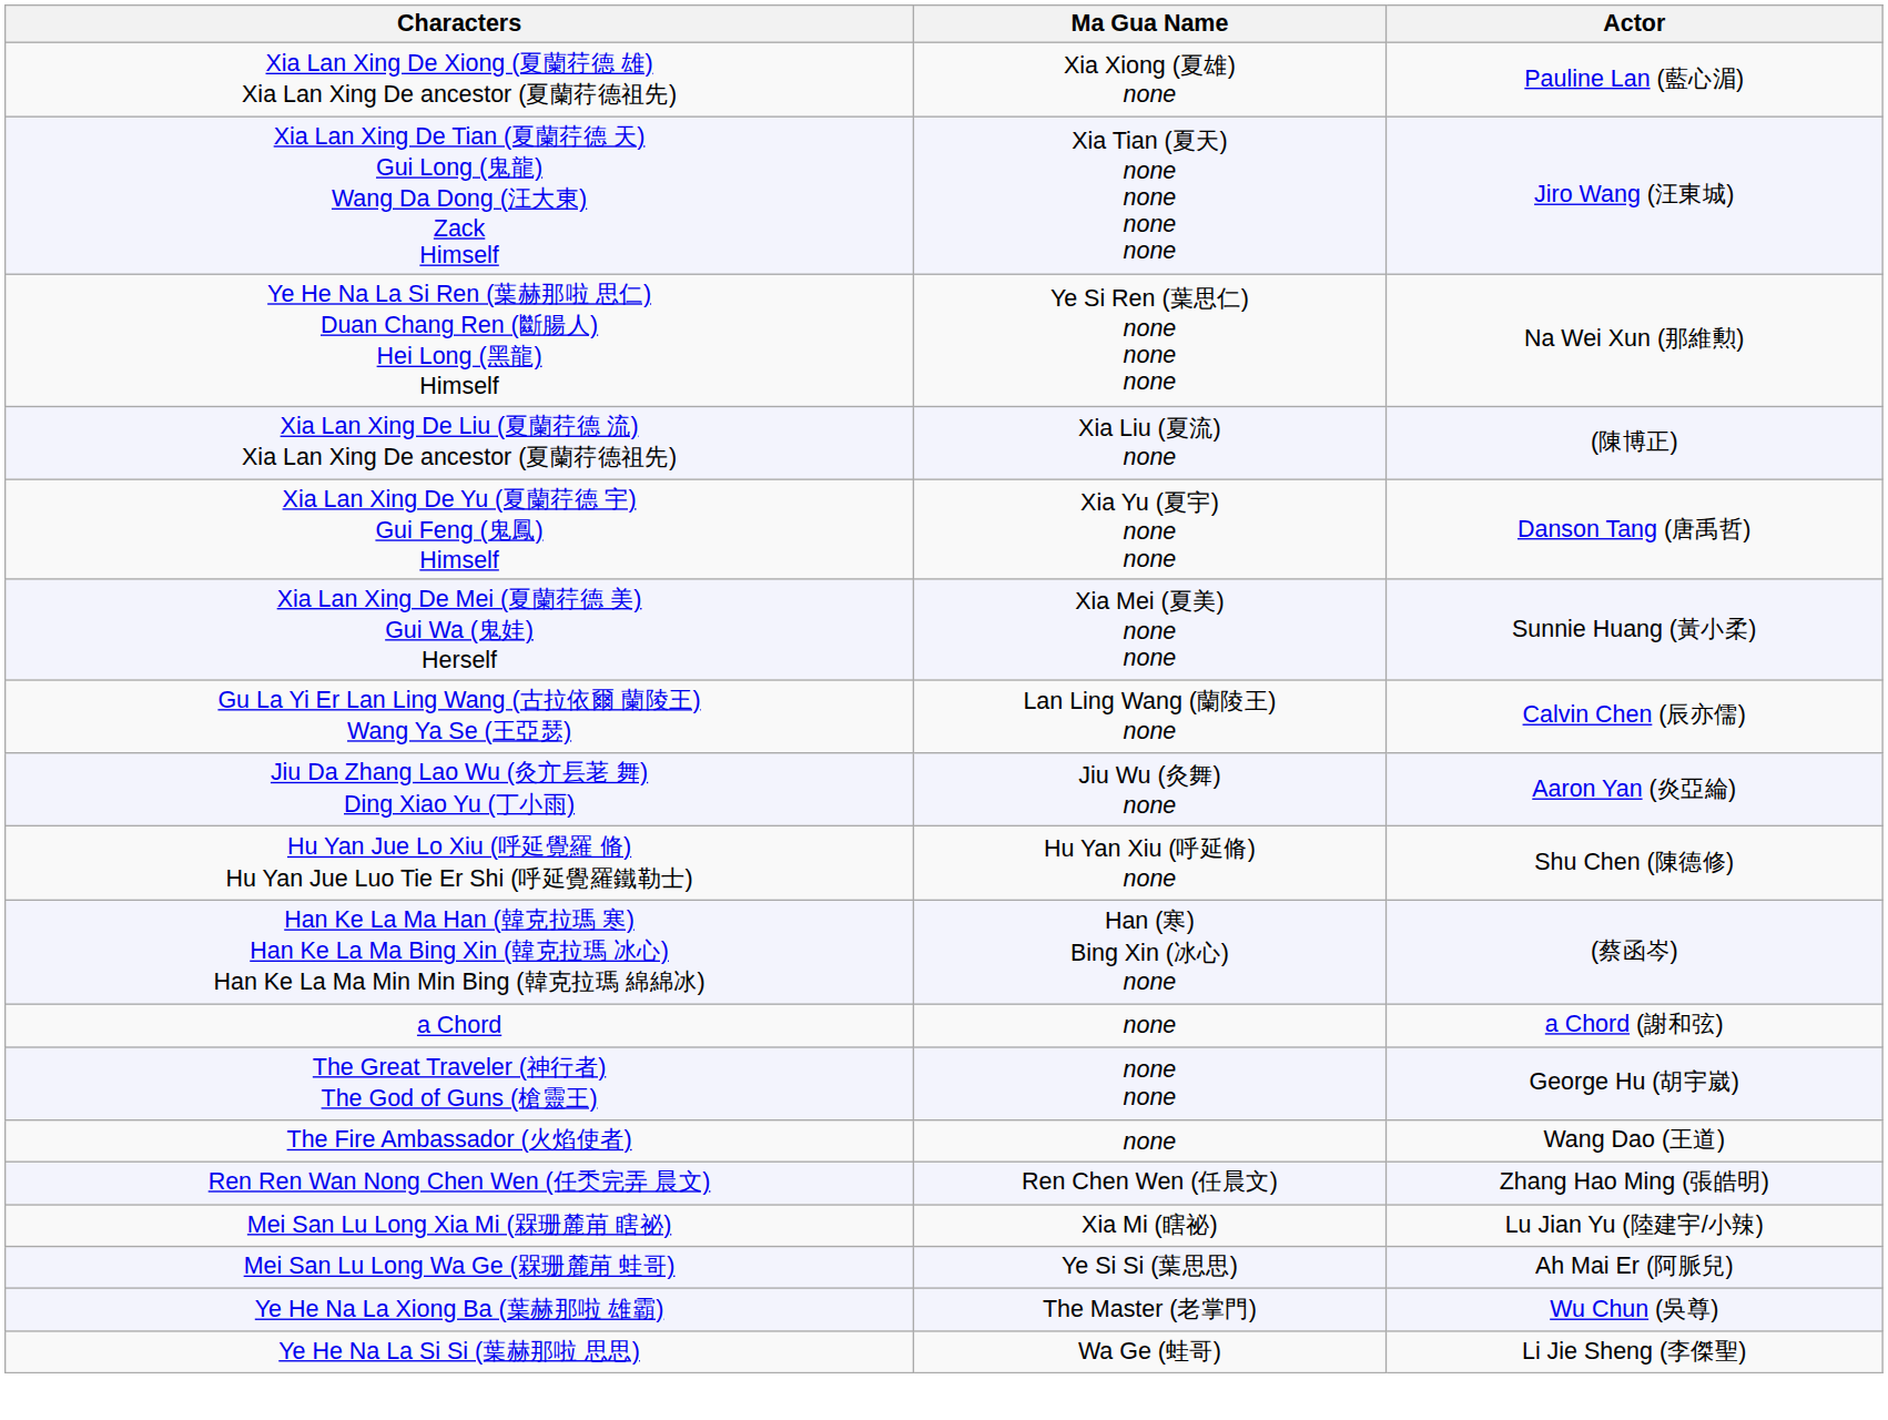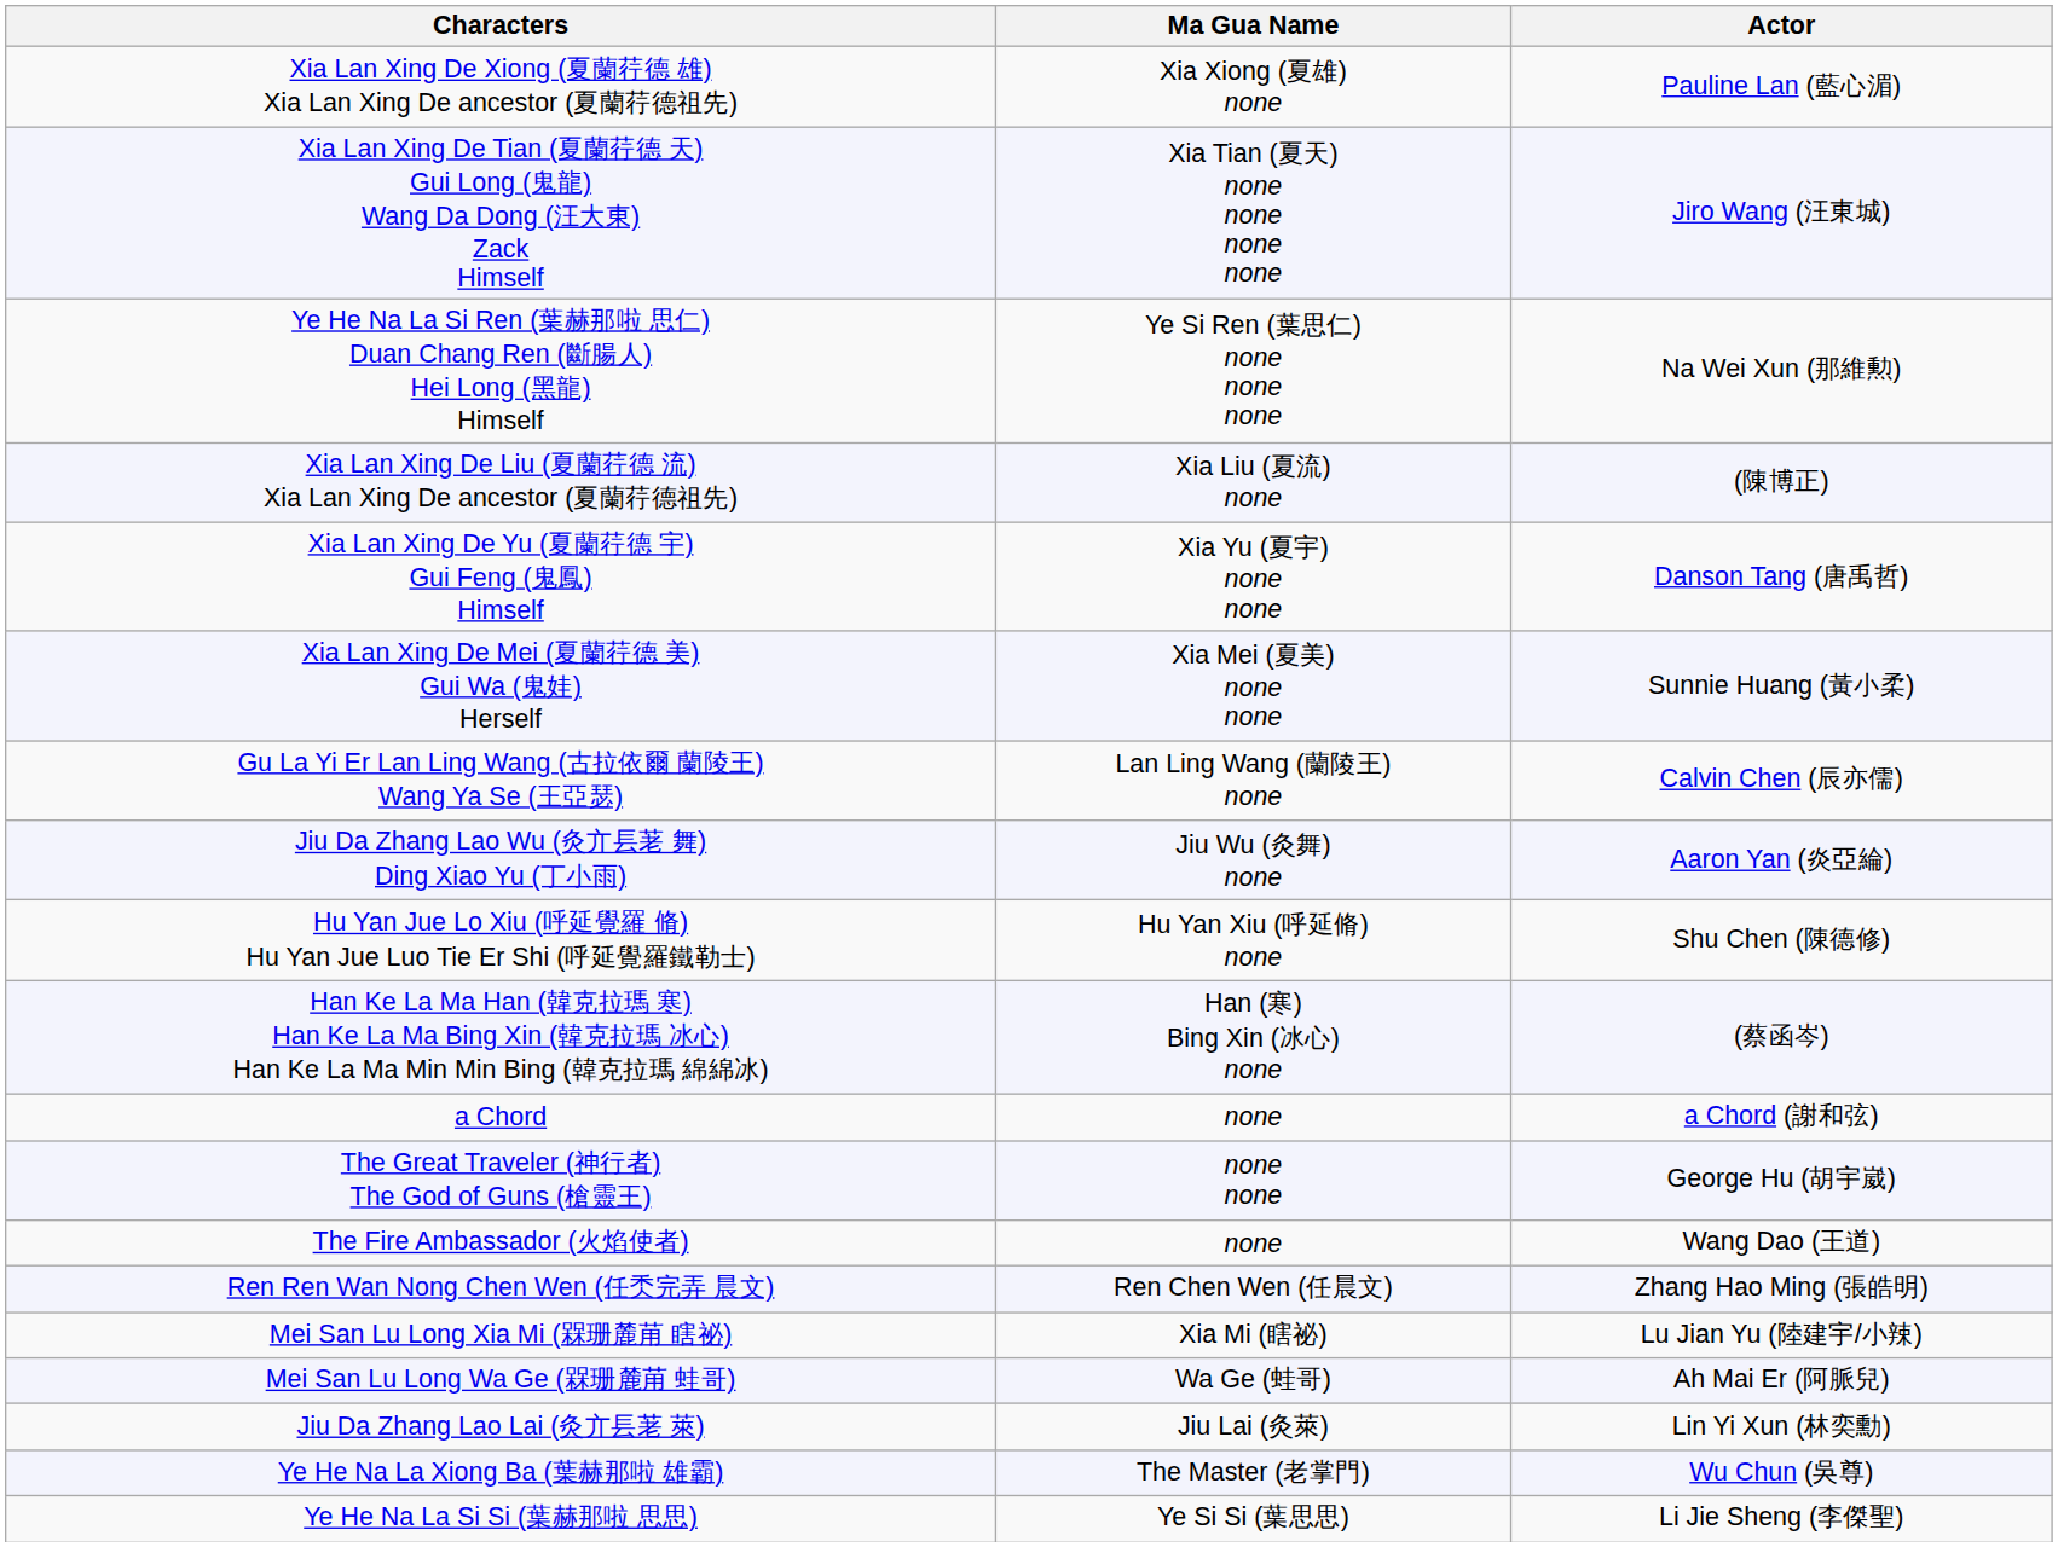Mei San Lu Long Wa Ge (槑珊麓苚 蛙哥) | Ma Gua Name: Ye Si Si (葉思思) -> Wa Ge (蛙哥)
+ row: Jiu Da Zhang Lao Lai (灸亣镸荖 萊) | Jiu Lai (灸萊) | Lin Yi Xun (林奕勳)
Ye He Na La Si Si (葉赫那啦 思思) | Ma Gua Name: Wa Ge (蛙哥) -> Ye Si Si (葉思思)
